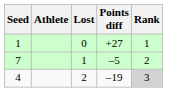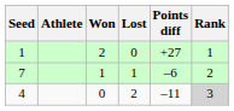+ column: Won | 2 | 1 | 0
7 | Points diff: –5 -> –6
4 | Points diff: –19 -> –11
